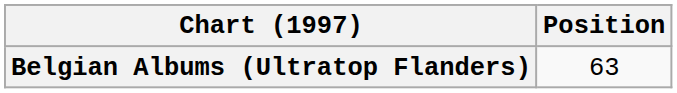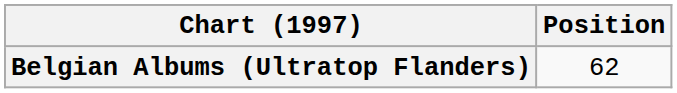Belgian Albums (Ultratop Flanders) | Position: 63 -> 62
